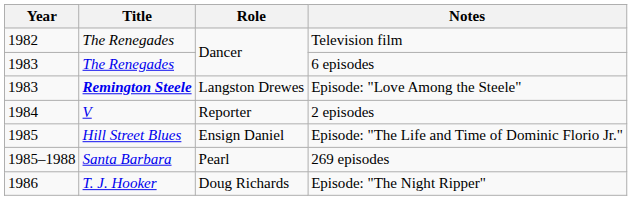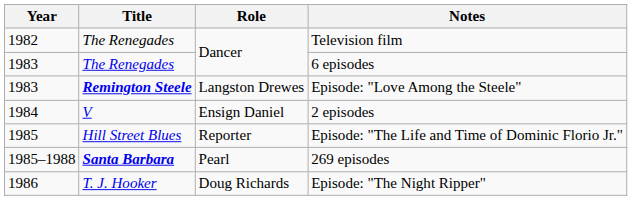2 episodes | Role: Reporter -> Ensign Daniel
Episode: "The Life and Time of Dominic Florio Jr." | Role: Ensign Daniel -> Reporter
269 episodes | Title: normal -> bold
